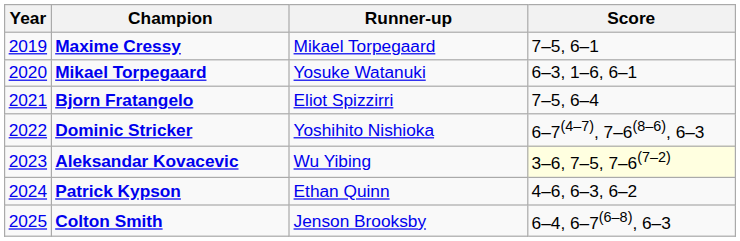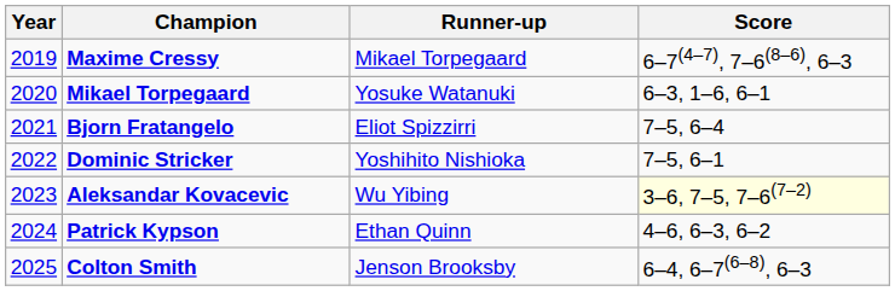Maxime Cressy | Score: 7–5, 6–1 -> 6–7(4–7), 7–6(8–6), 6–3
Dominic Stricker | Score: 6–7(4–7), 7–6(8–6), 6–3 -> 7–5, 6–1
